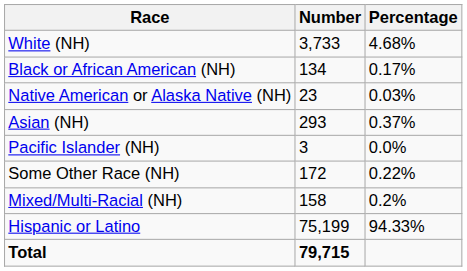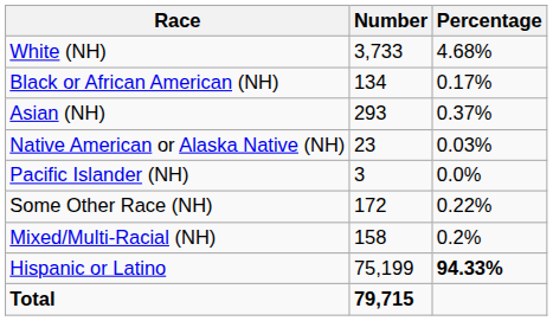rows swapped: Native American or Alaska Native (NH) <-> Asian (NH)
Hispanic or Latino | Percentage: normal -> bold
